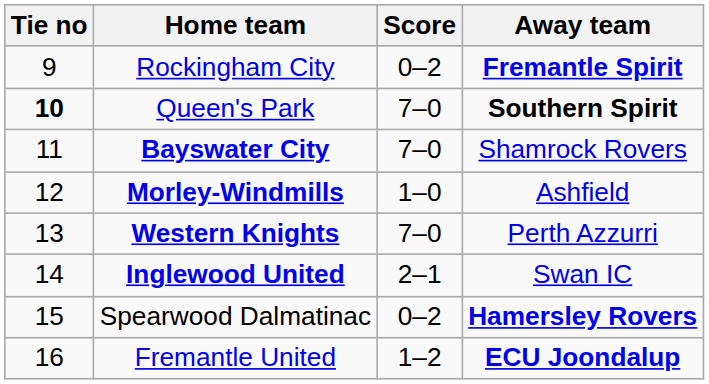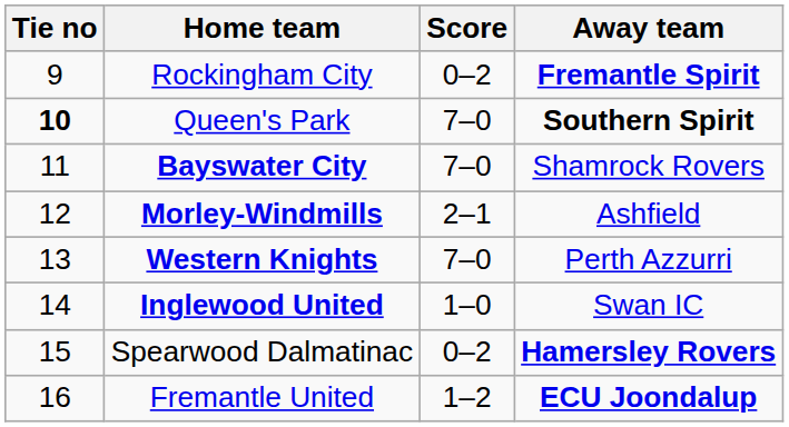Morley-Windmills | Score: 1–0 -> 2–1
Inglewood United | Score: 2–1 -> 1–0
